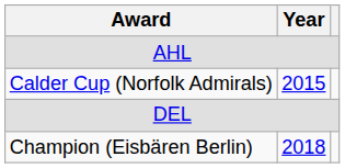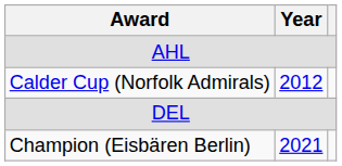Calder Cup (Norfolk Admirals) | Year: 2015 -> 2012
Champion (Eisbären Berlin) | Year: 2018 -> 2021
